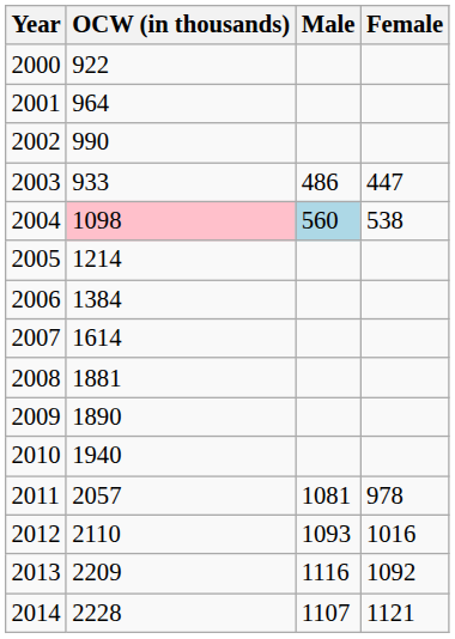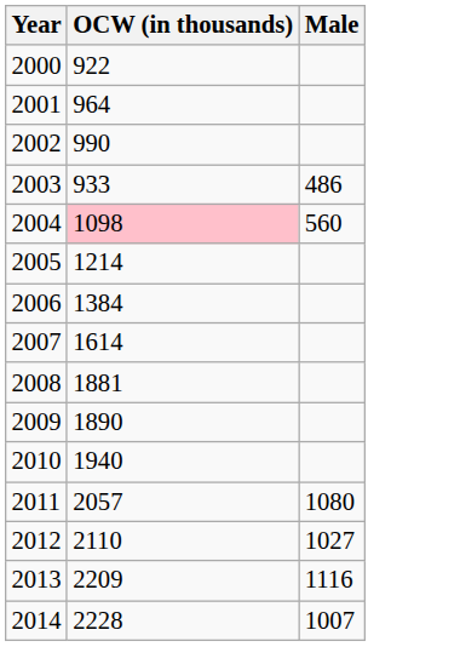- column: Female | 447 | 538 | 978 | 1016 | 1092 | 1121
2004 | Male: lightblue background -> no background
2011 | Male: 1081 -> 1080
2012 | Male: 1093 -> 1027
2014 | Male: 1107 -> 1007
